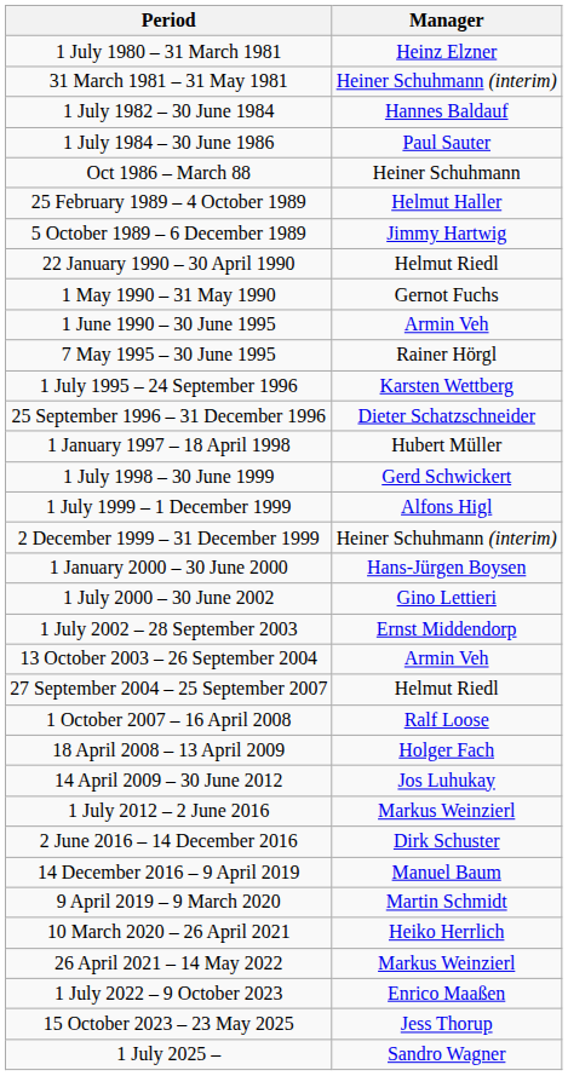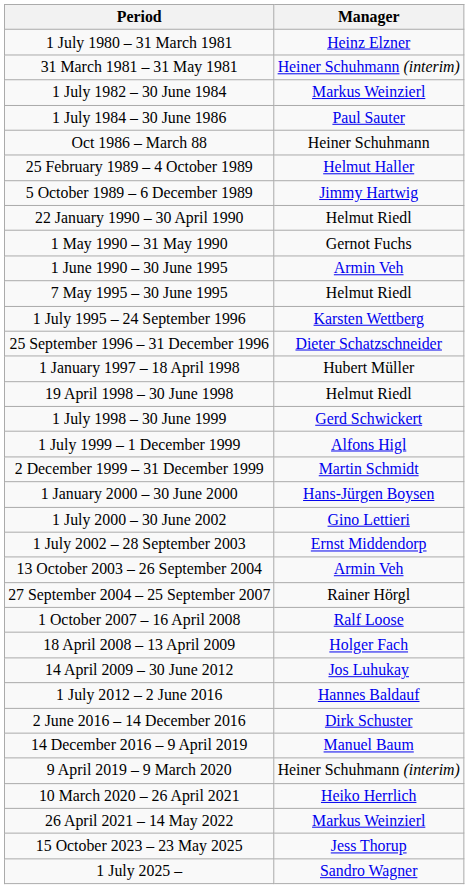1 July 1982 – 30 June 1984 | Manager: Hannes Baldauf -> Markus Weinzierl
7 May 1995 – 30 June 1995 | Manager: Rainer Hörgl -> Helmut Riedl
+ row: 19 April 1998 – 30 June 1998 | Helmut Riedl
2 December 1999 – 31 December 1999 | Manager: Heiner Schuhmann (interim) -> Martin Schmidt
27 September 2004 – 25 September 2007 | Manager: Helmut Riedl -> Rainer Hörgl
1 July 2012 – 2 June 2016 | Manager: Markus Weinzierl -> Hannes Baldauf
9 April 2019 – 9 March 2020 | Manager: Martin Schmidt -> Heiner Schuhmann (interim)
- row: 1 July 2022 – 9 October 2023 | Enrico Maaßen
